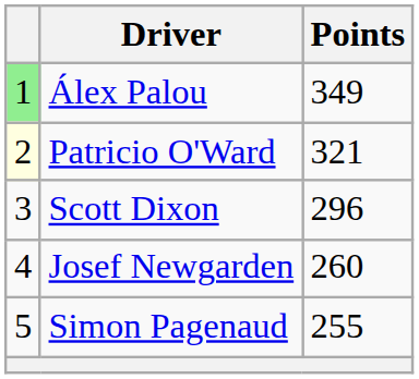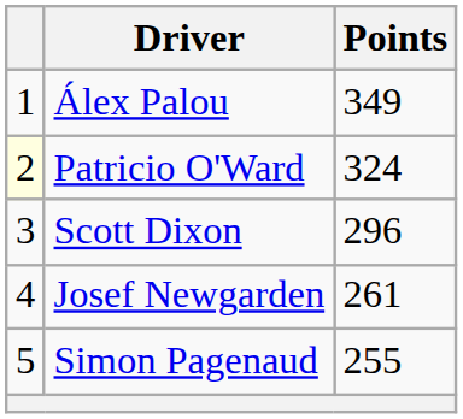Álex Palou | column 1: lightgreen background -> no background
Patricio O'Ward | Points: 321 -> 324
Josef Newgarden | Points: 260 -> 261
